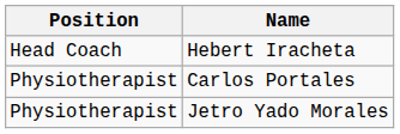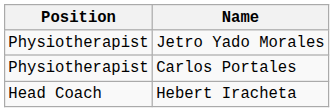rows swapped: Hebert Iracheta <-> Jetro Yado Morales
